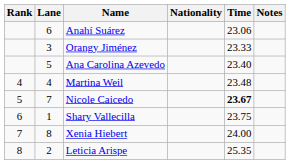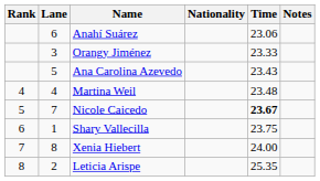Ana Carolina Azevedo | Time: 23.40 -> 23.43
